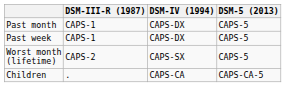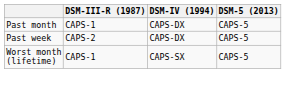Past week | DSM-III-R (1987): CAPS-1 -> CAPS-2
Worst month (lifetime) | DSM-III-R (1987): CAPS-2 -> CAPS-1
- row: Children | . | CAPS-CA | CAPS-CA-5
